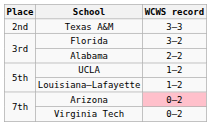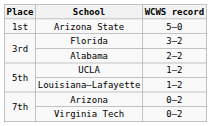+ row: 1st | Arizona State | 5–0
- row: 2nd | Texas A&M | 3–3
Arizona | WCWS record: pink background -> no background
